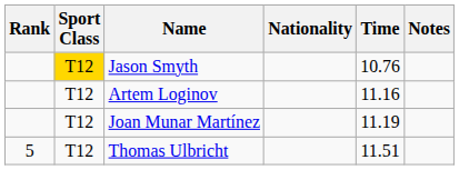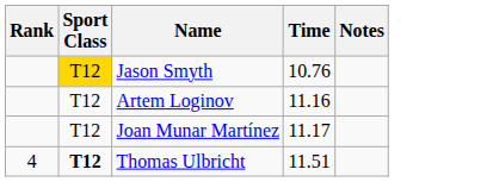- column: Nationality
Joan Munar Martínez | Time: 11.19 -> 11.17
Thomas Ulbricht | Rank: 5 -> 4
Thomas Ulbricht | Sport Class: normal -> bold
